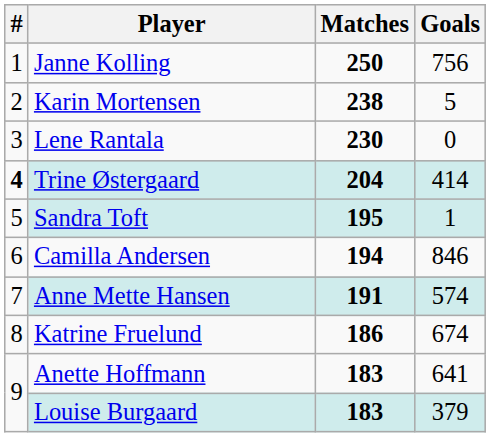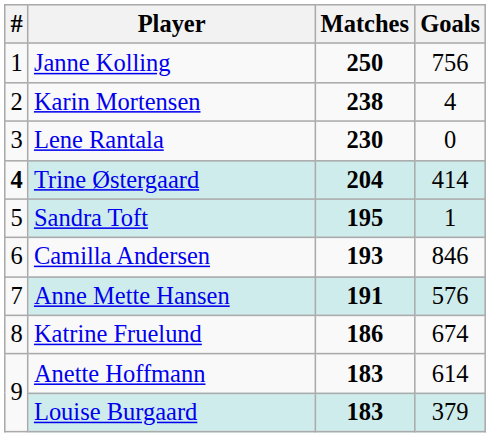Karin Mortensen | Goals: 5 -> 4
Camilla Andersen | Matches: 194 -> 193
Anne Mette Hansen | Goals: 574 -> 576
Anette Hoffmann | Goals: 641 -> 614
